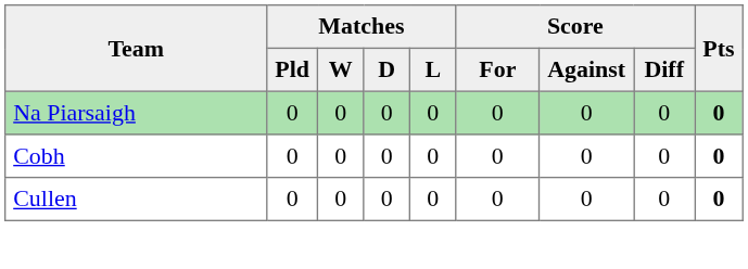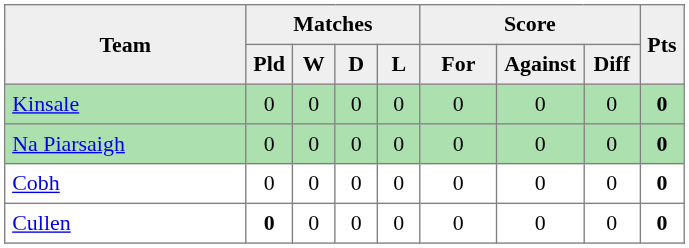+ row: Kinsale | 0 | 0 | 0 | 0 | 0 | 0 | 0 | 0
Cullen | Matches / Pld: normal -> bold
